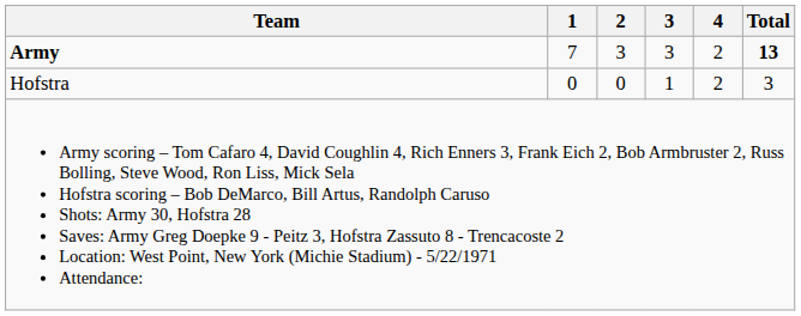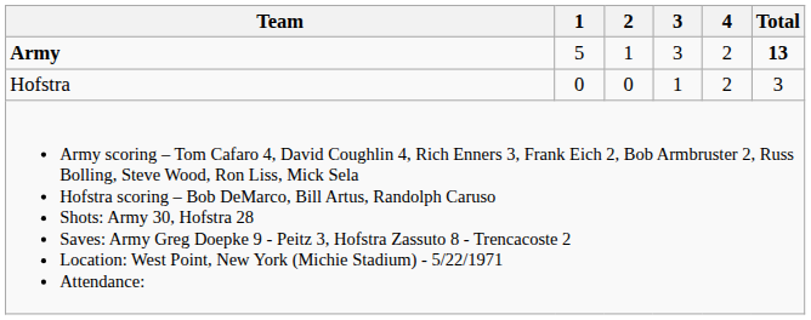Army | 1: 7 -> 5
Army | 2: 3 -> 1
